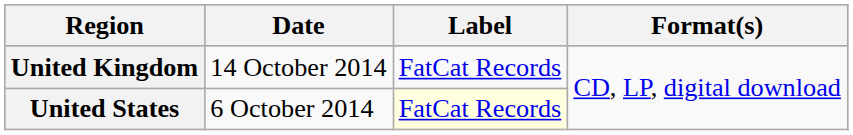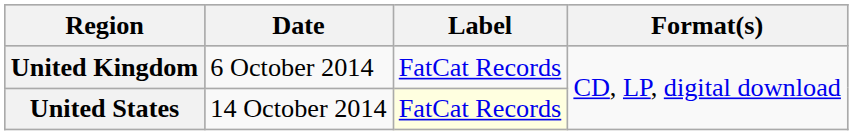United Kingdom | Date: 14 October 2014 -> 6 October 2014
United States | Date: 6 October 2014 -> 14 October 2014
